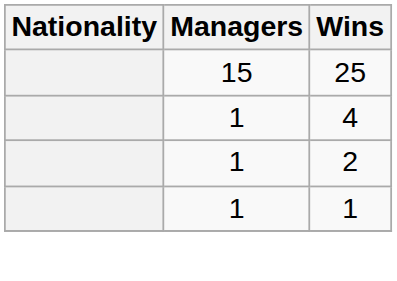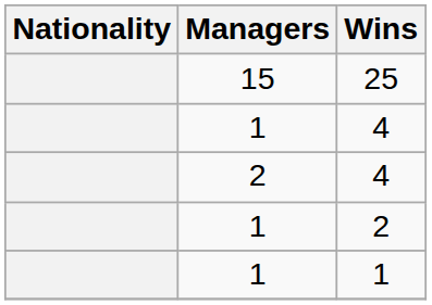+ row: 2 | 4
